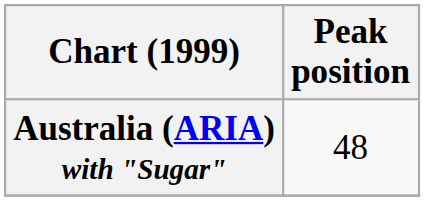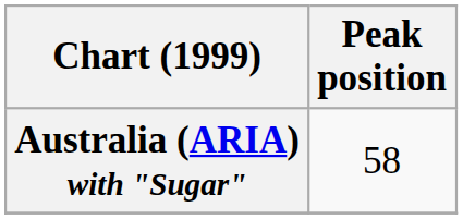Australia (ARIA) with "Sugar" | Peak position: 48 -> 58
